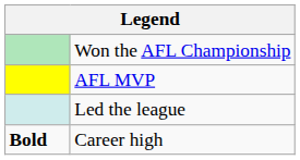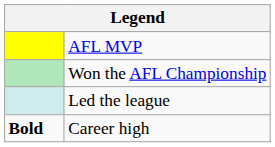rows swapped: AFL MVP <-> Won the AFL Championship
